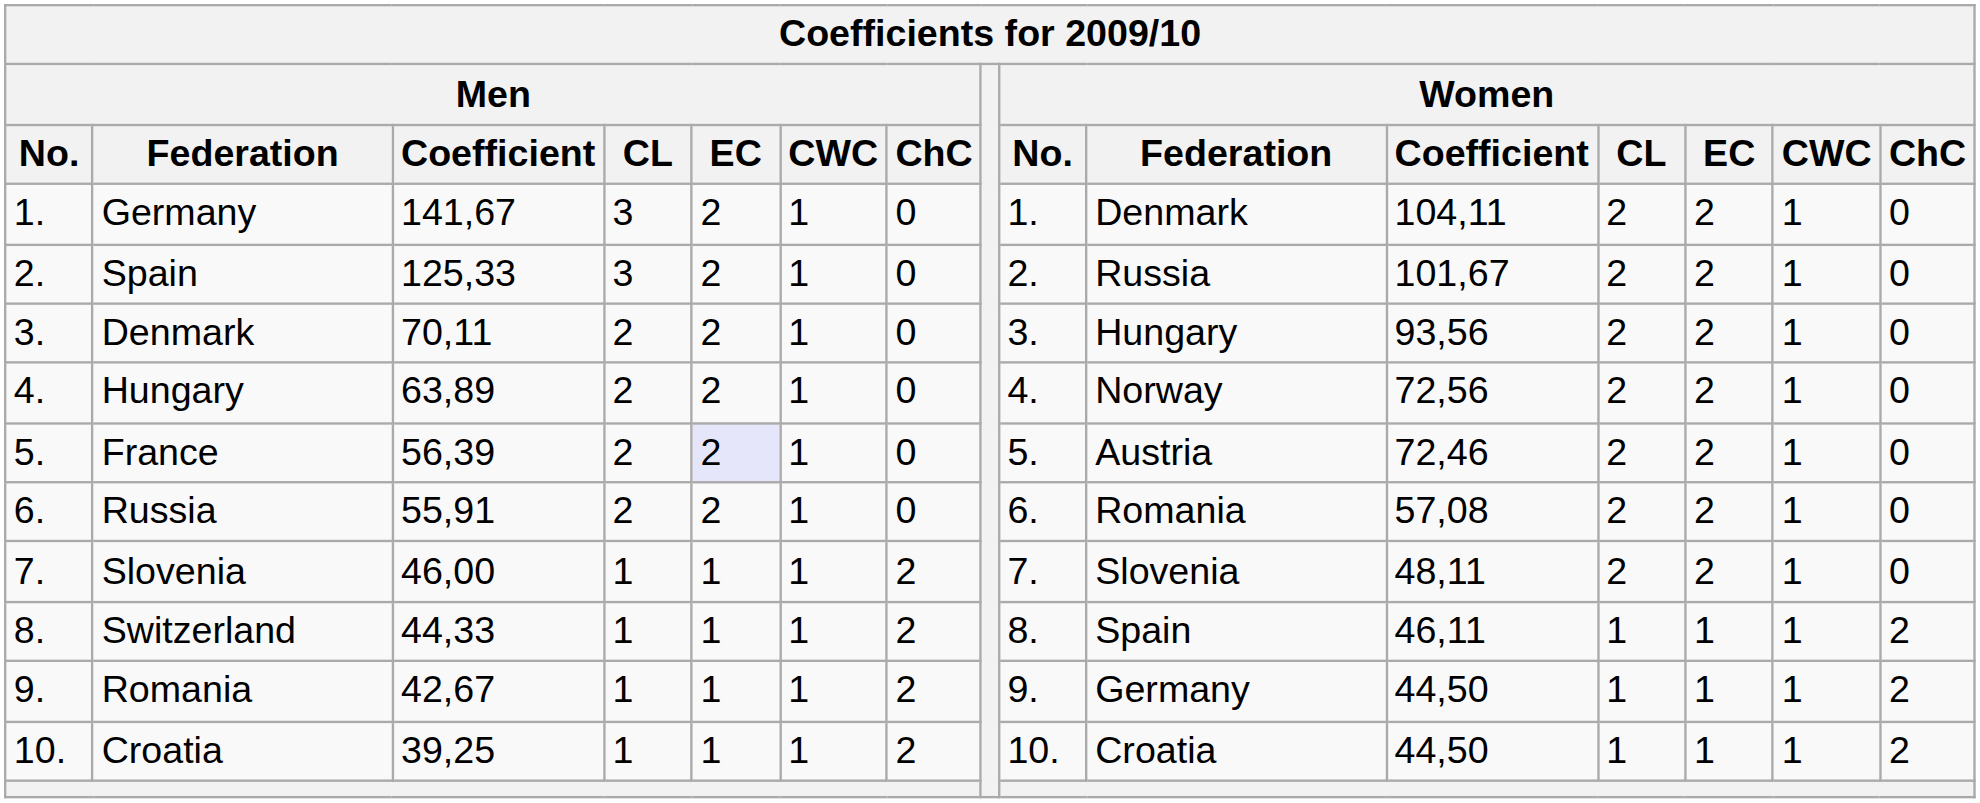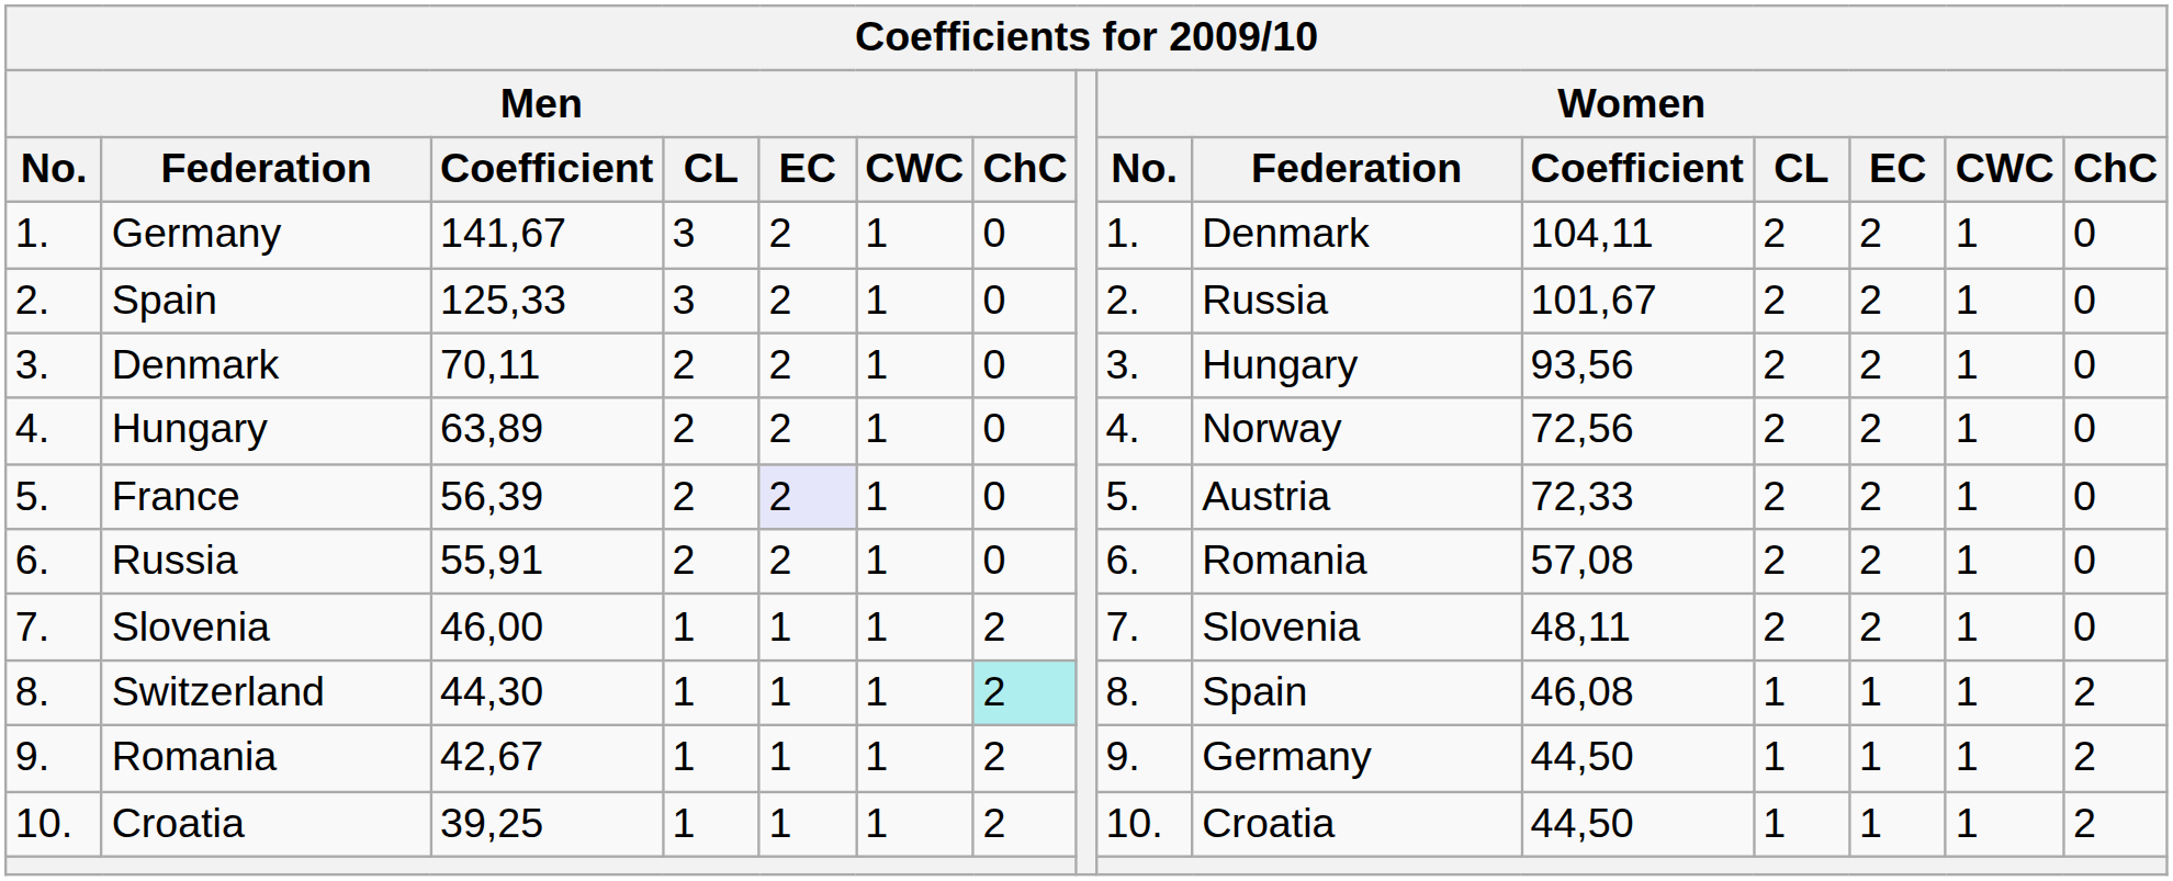France | Women / Coefficient: 72,46 -> 72,33
Switzerland | Men / Coefficient: 44,33 -> 44,30
Switzerland | Men / ChC: no background -> paleturquoise background
Switzerland | Women / Coefficient: 46,11 -> 46,08
